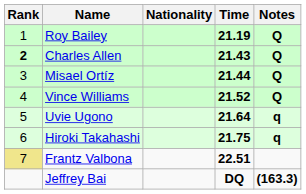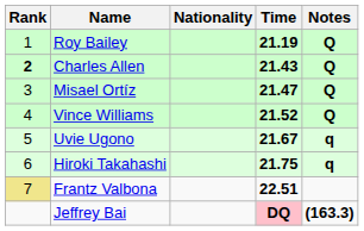Misael Ortíz | Time: 21.44 -> 21.47
Uvie Ugono | Time: 21.64 -> 21.67
Jeffrey Bai | Time: no background -> pink background
